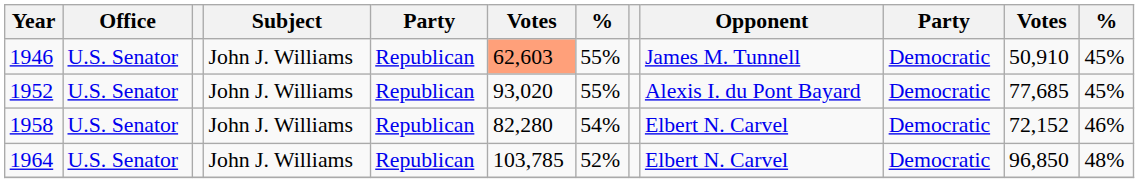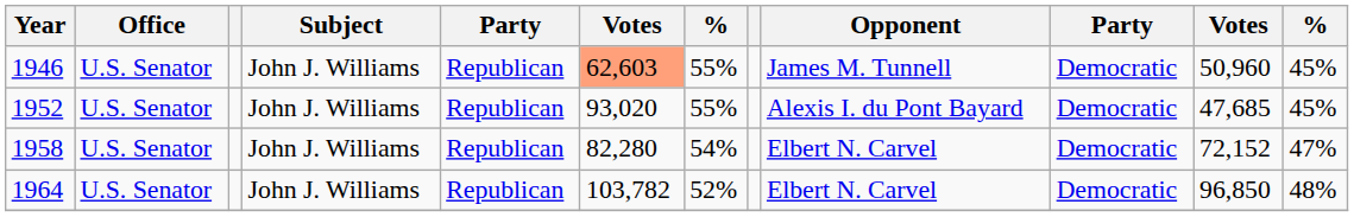1946 | column 11: 50,910 -> 50,960
1952 | column 11: 77,685 -> 47,685
1958 | column 12: 46% -> 47%
1964 | column 6: 103,785 -> 103,782
